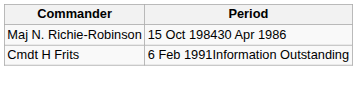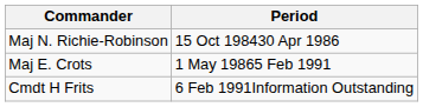+ row: Maj E. Crots | 1 May 19865 Feb 1991
